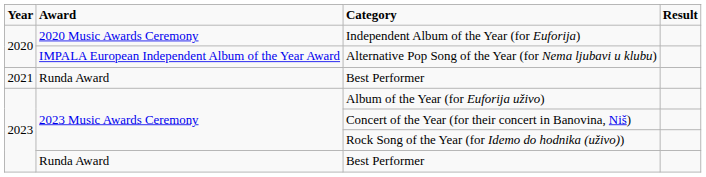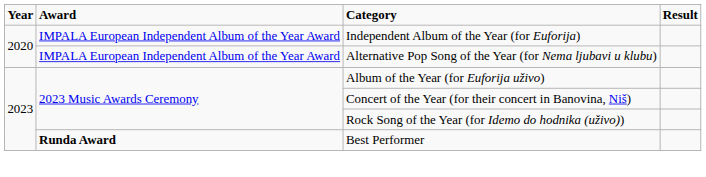Independent Album of the Year (for Euforija) | Award: 2020 Music Awards Ceremony -> IMPALA European Independent Album of the Year Award
- row: 2021 | Runda Award | Best Performer
2023 / Best Performer | Award: normal -> bold
